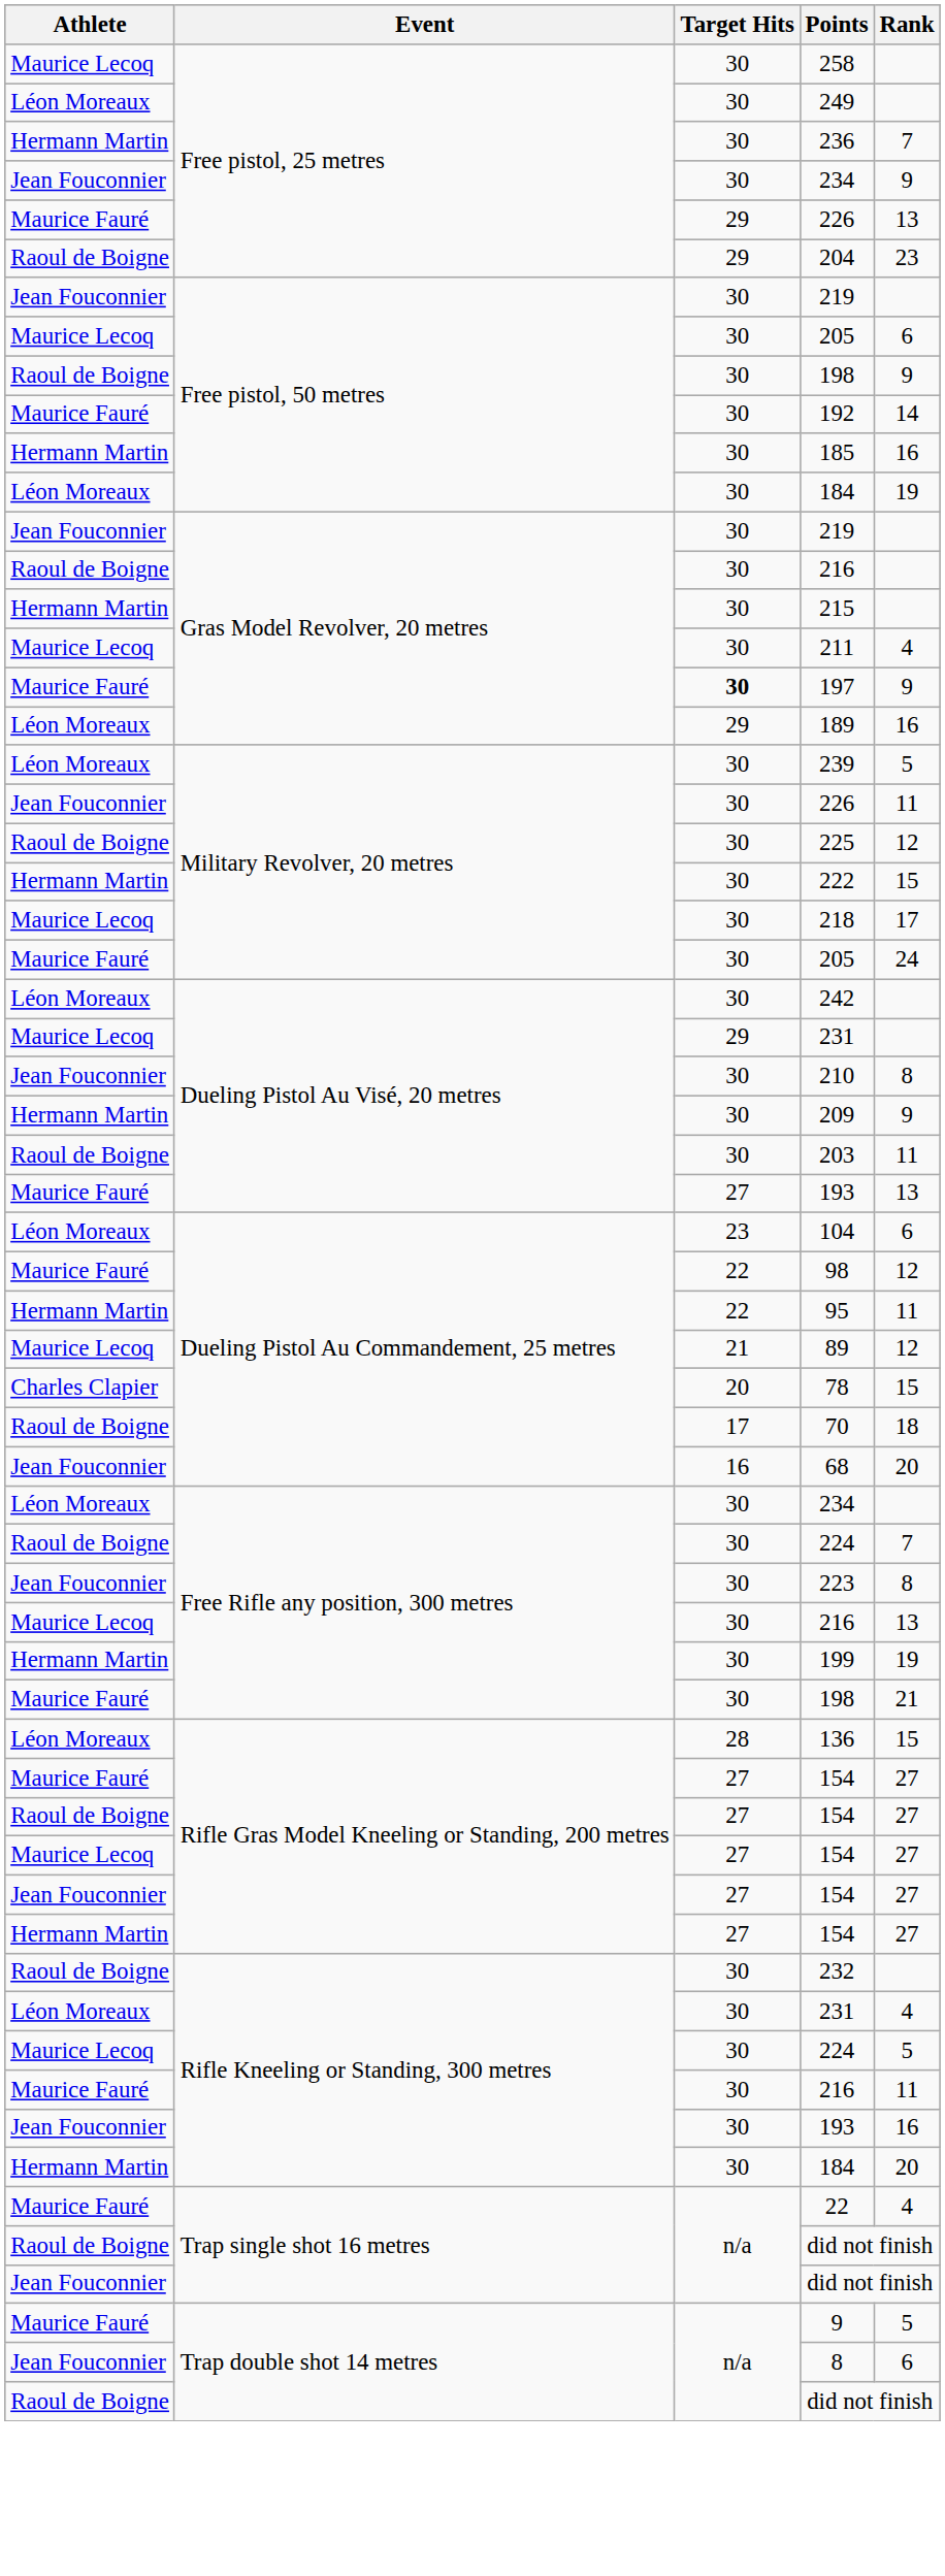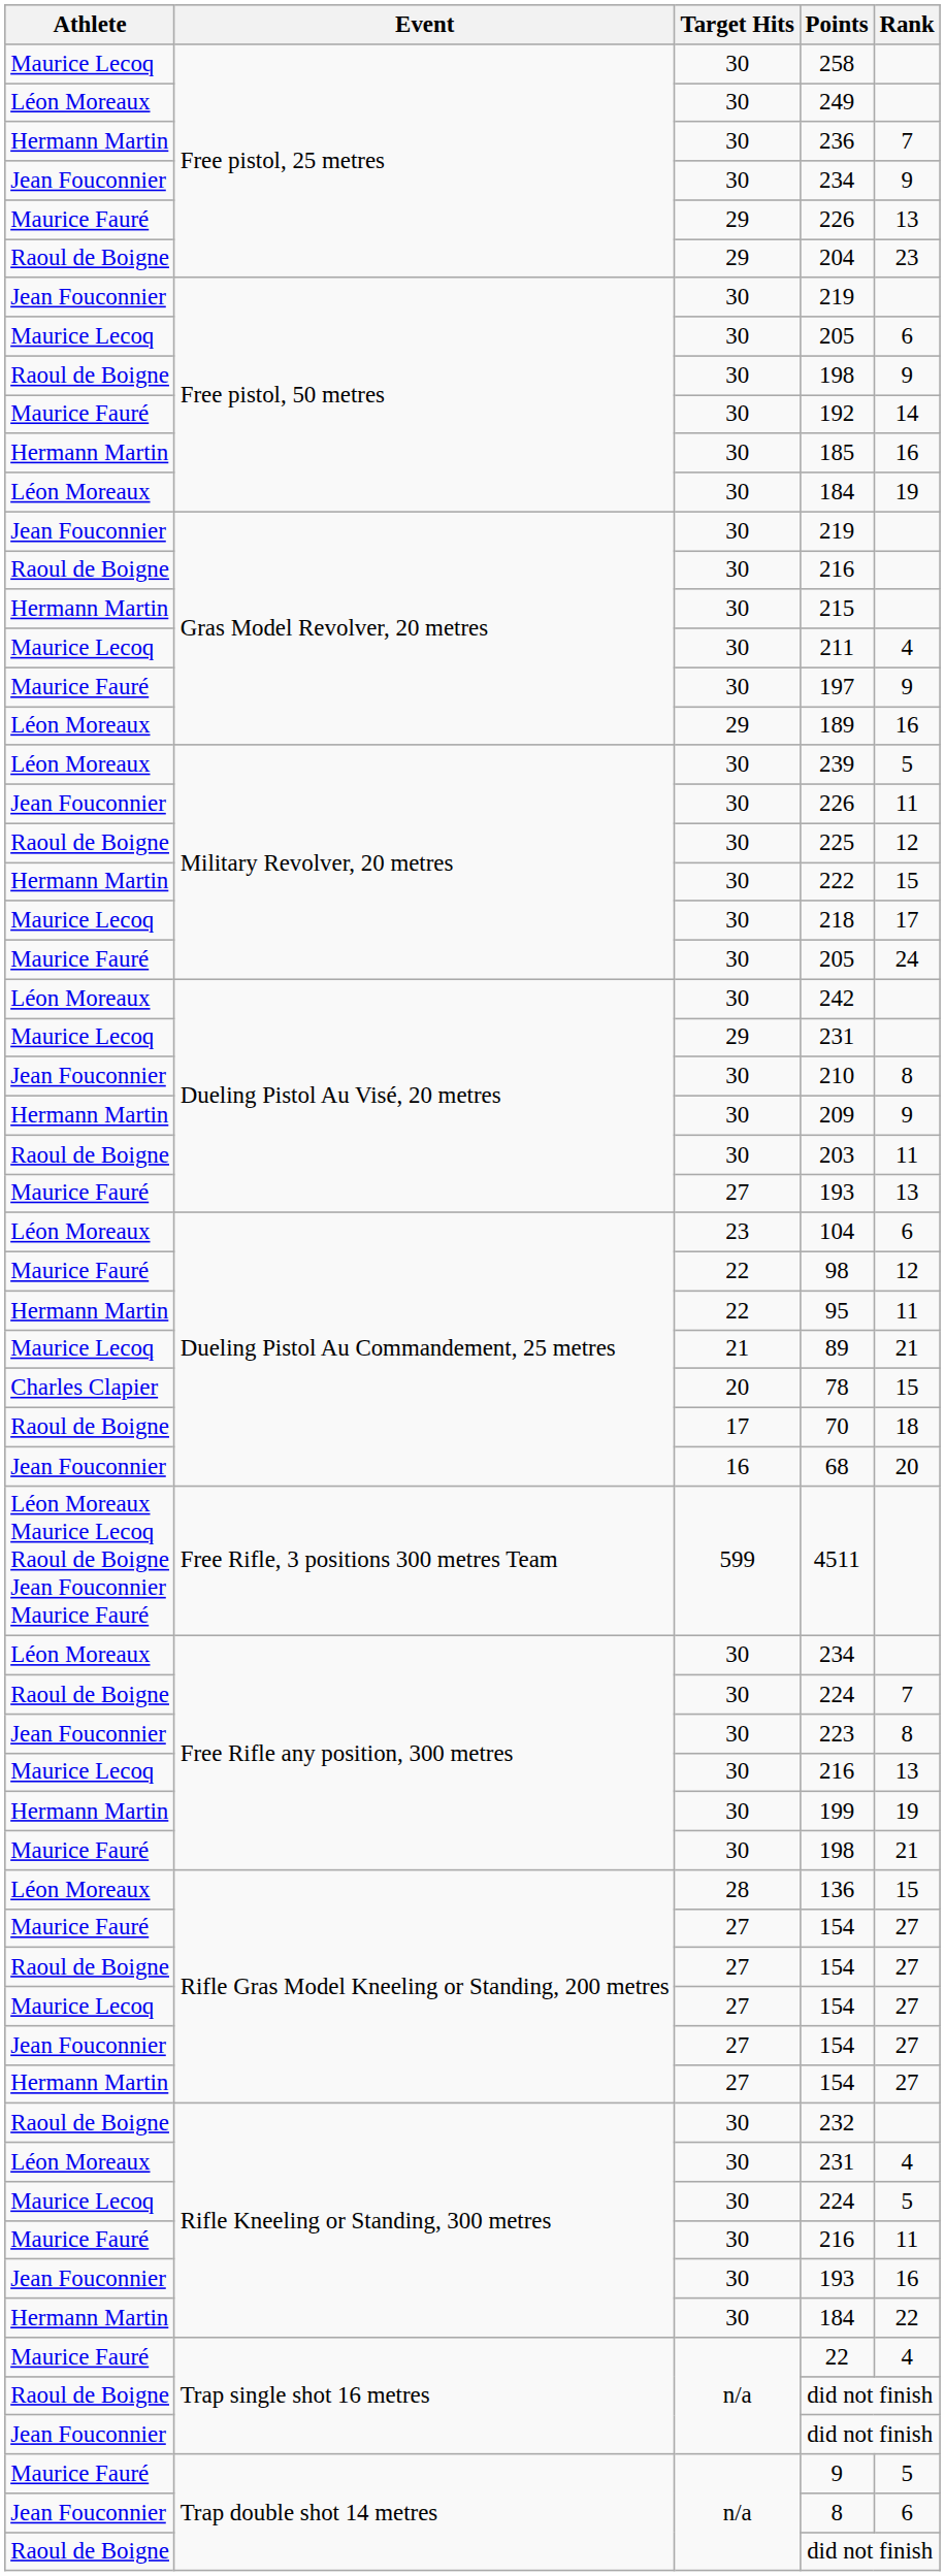197 | Target Hits: bold -> normal
89 | Rank: 12 -> 21
+ row: Léon Moreaux Maurice Lecoq Raoul de Boigne Jean Fouconnier Maurice Fauré | Free Rifle, 3 positions 300 metres Team | 599 | 4511
Hermann Martin / 184 | Rank: 20 -> 22
